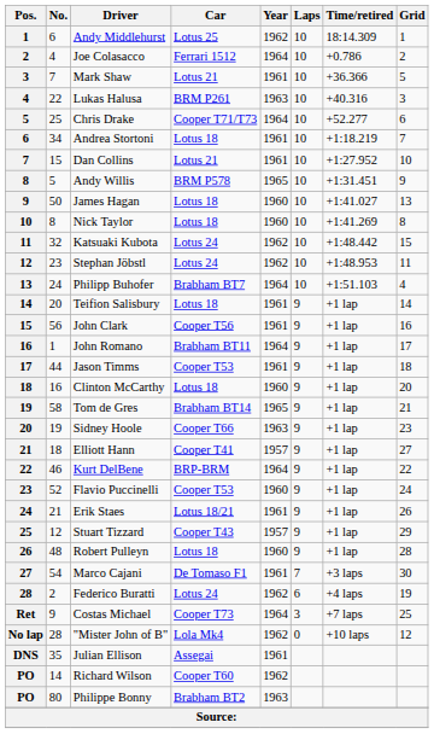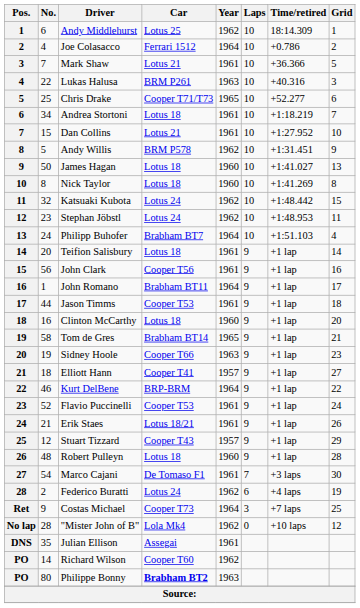Chris Drake | Year: 1964 -> 1965
Andy Willis | Year: 1965 -> 1962
Flavio Puccinelli | Year: 1960 -> 1961
Philippe Bonny | Car: normal -> bold
